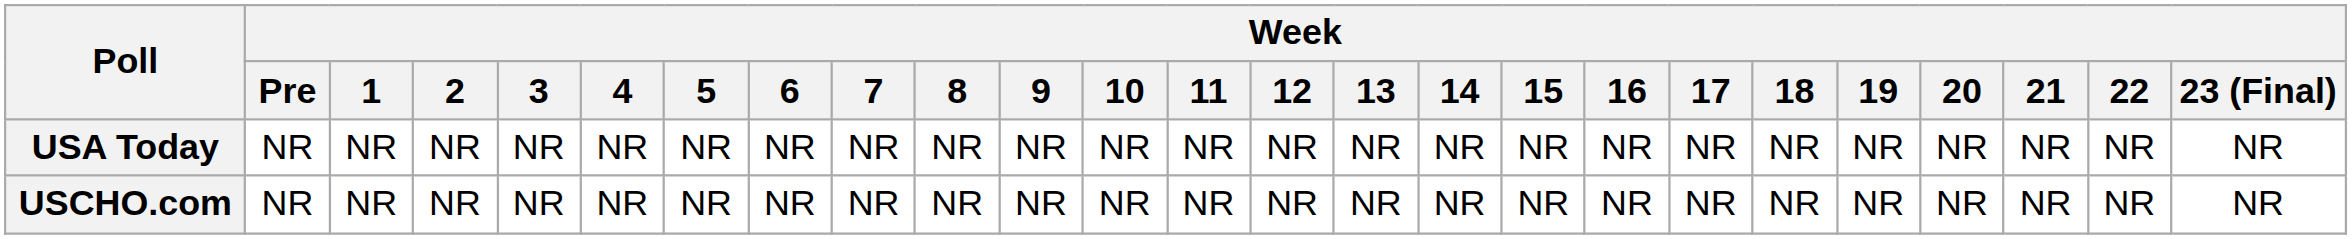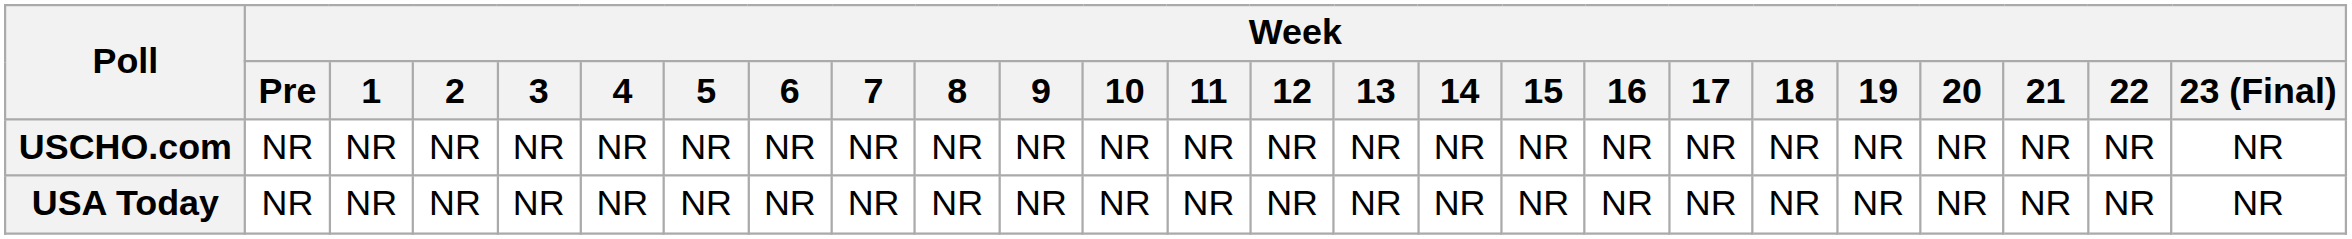rows swapped: USCHO.com <-> USA Today
